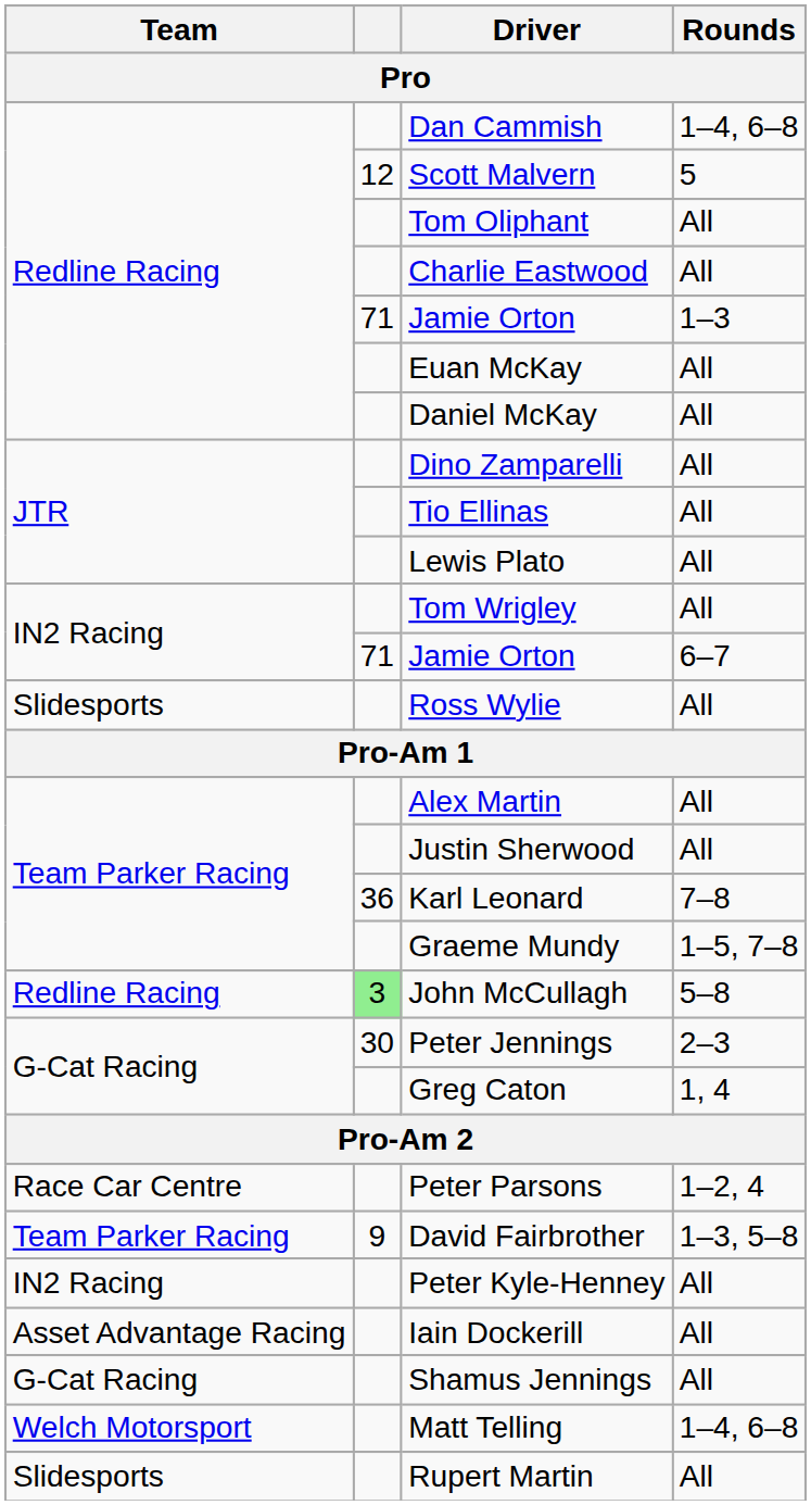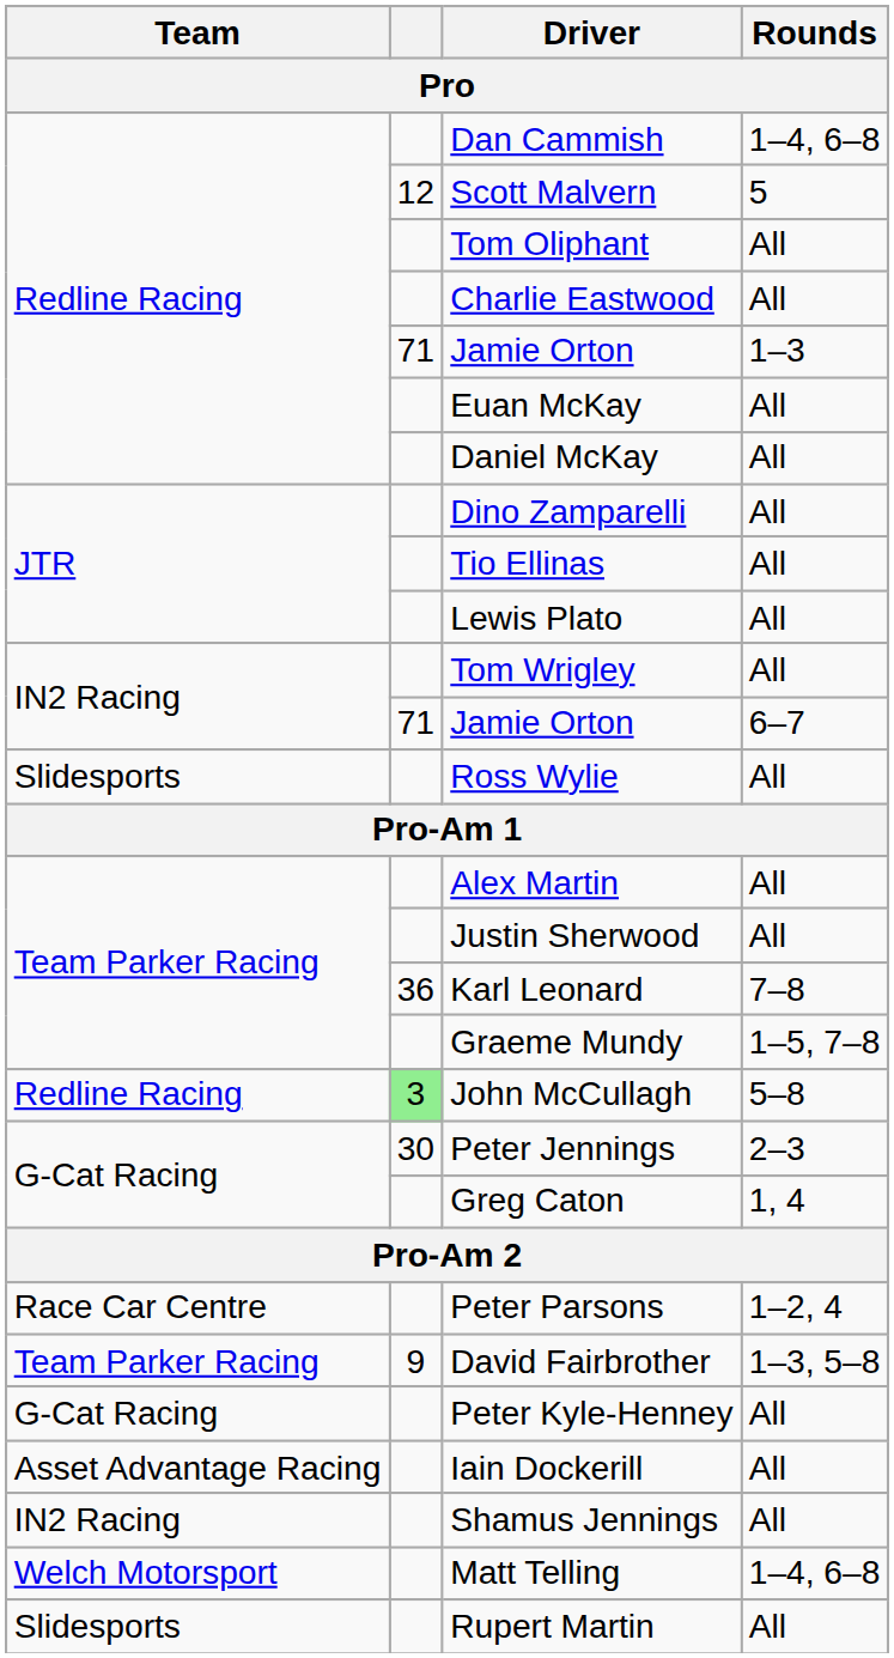Peter Kyle-Henney | Team: IN2 Racing -> G-Cat Racing
Shamus Jennings | Team: G-Cat Racing -> IN2 Racing
